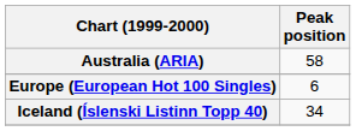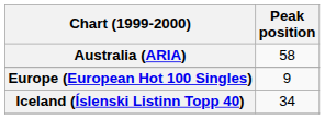Europe (European Hot 100 Singles) | Peak position: 6 -> 9
